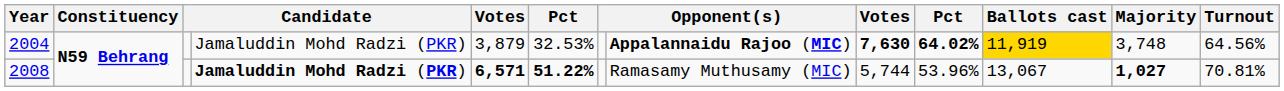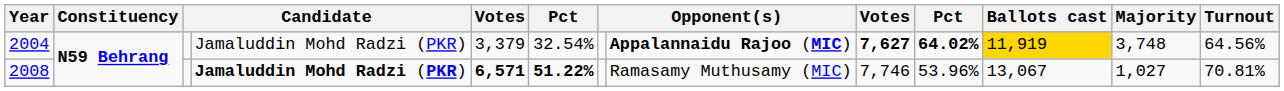2004 | column 5: 3,879 -> 3,379
2004 | column 6: 32.53% -> 32.54%
2004 | column 9: 7,630 -> 7,627
2008 | column 9: 5,744 -> 7,746
2008 | Majority: bold -> normal
